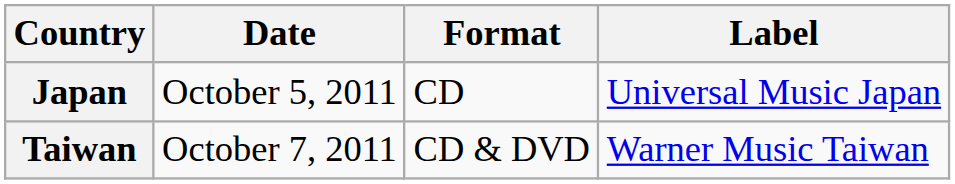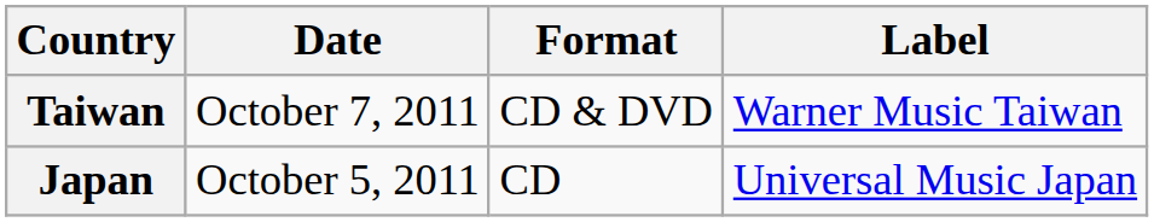rows swapped: Japan <-> Taiwan
